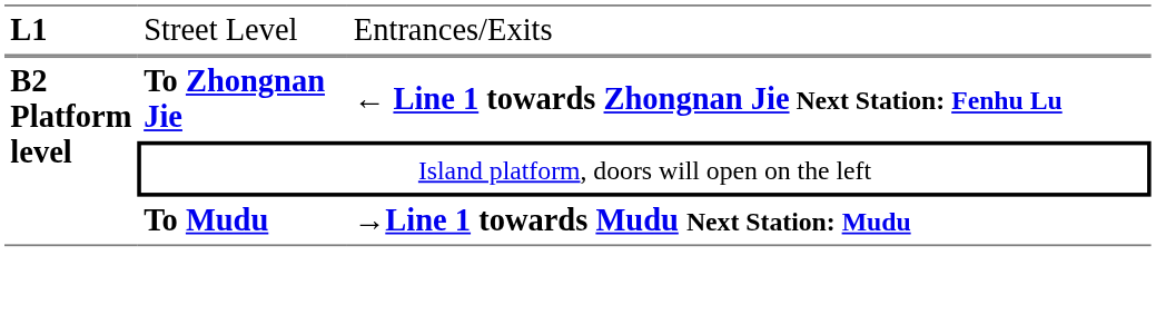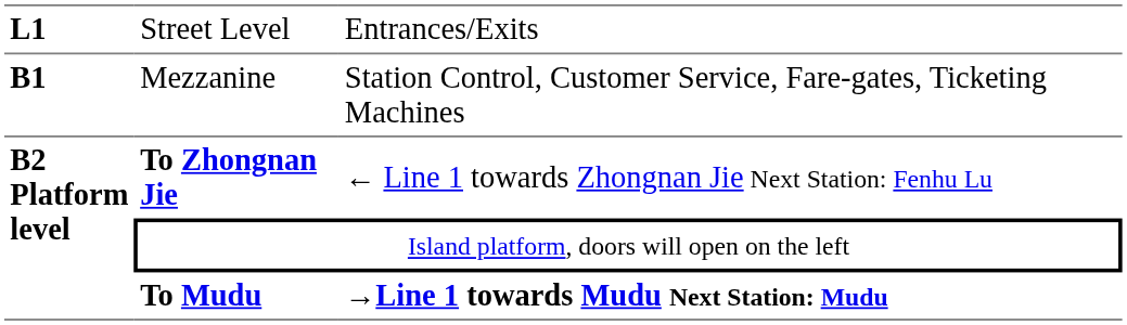+ row: B1 | Mezzanine | Station Control, Customer Service, Fare-gates, Ticketing Machines
To Zhongnan Jie | column 3: bold -> normal
